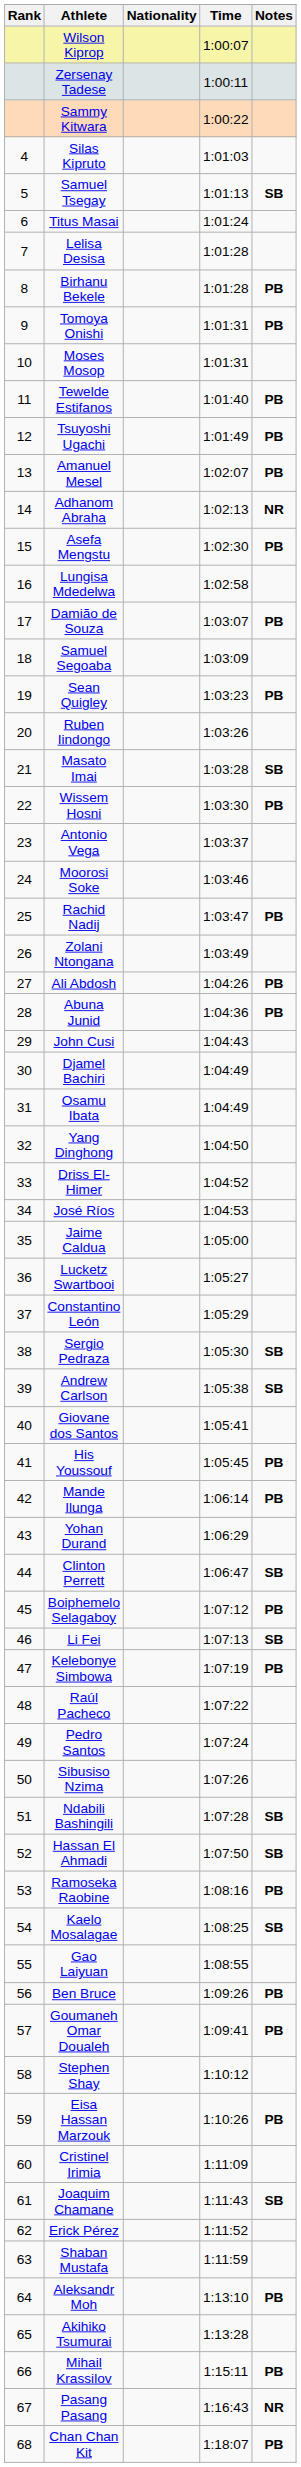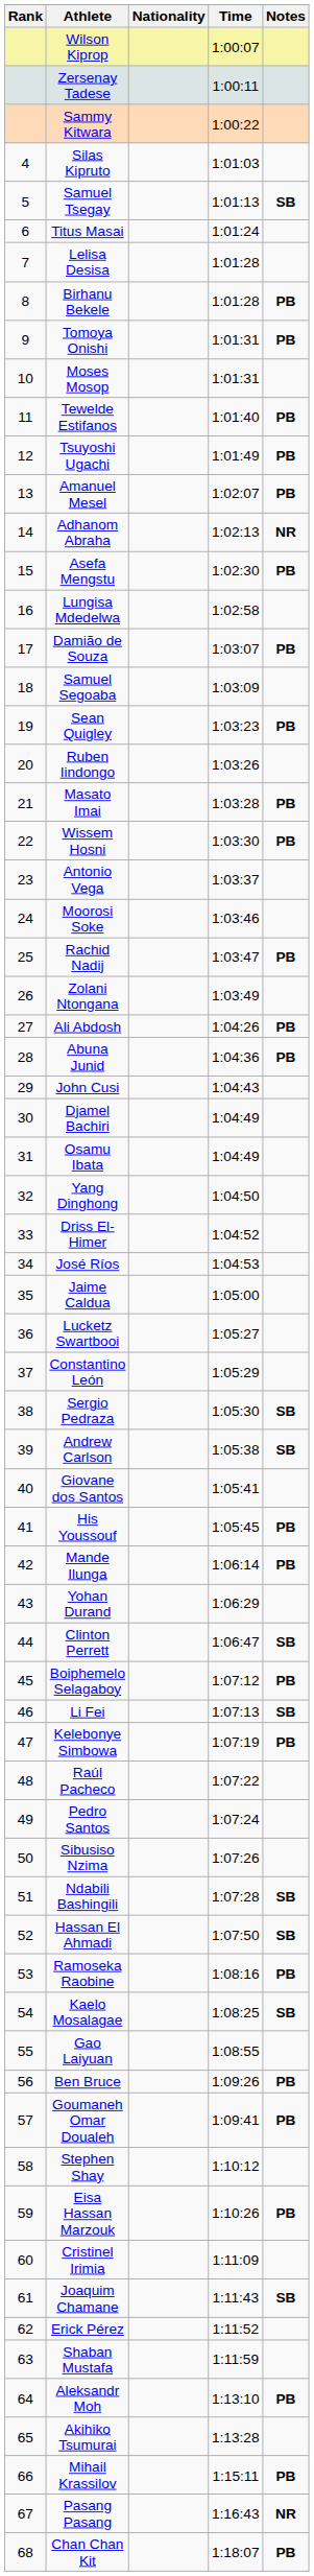Masato Imai | Notes: SB -> PB
